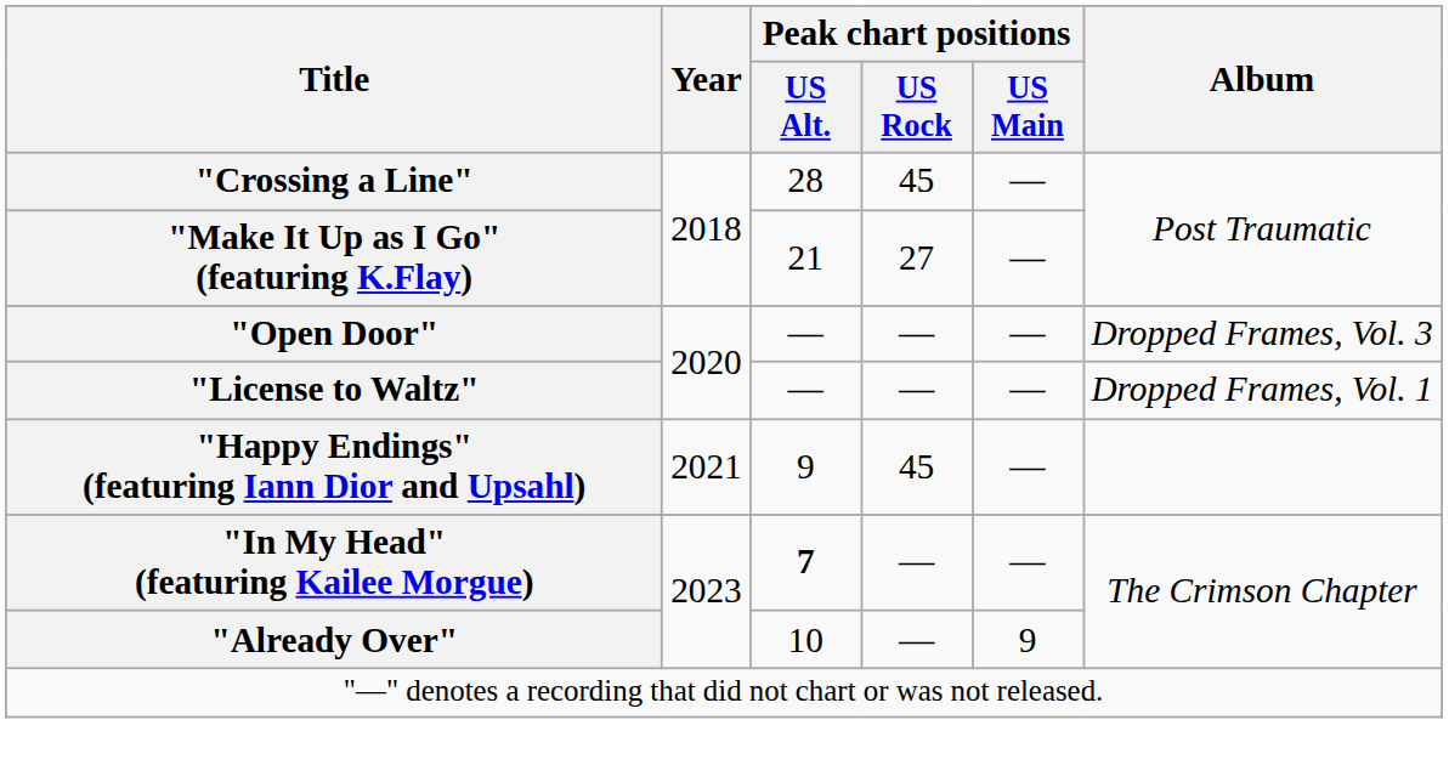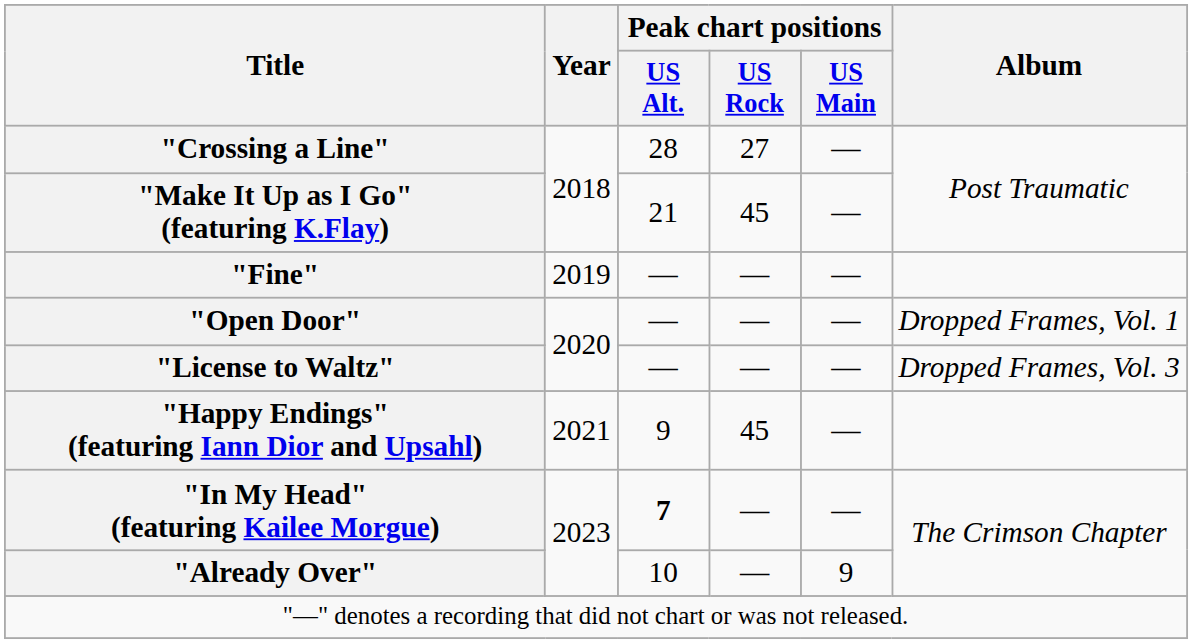"Crossing a Line" | Peak chart positions / US Rock: 45 -> 27
"Make It Up as I Go" (featuring K.Flay) | Peak chart positions / US Rock: 27 -> 45
+ row: "Fine" | 2019 | — | — | —
"Open Door" | Album: Dropped Frames, Vol. 3 -> Dropped Frames, Vol. 1
"License to Waltz" | Album: Dropped Frames, Vol. 1 -> Dropped Frames, Vol. 3
